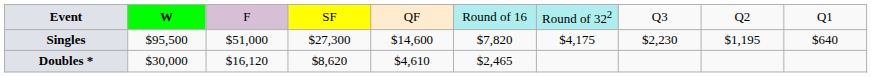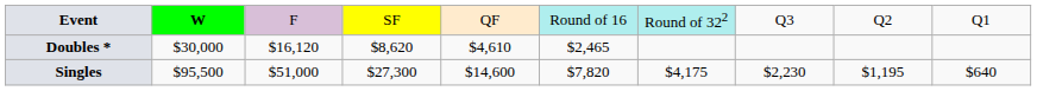rows swapped: Singles <-> Doubles *
